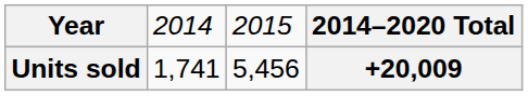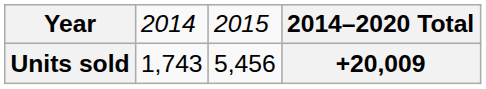Units sold | column 2: 1,741 -> 1,743
